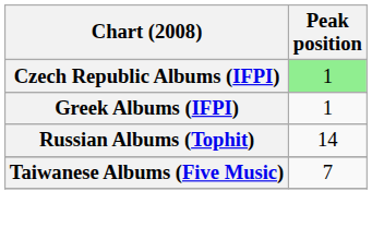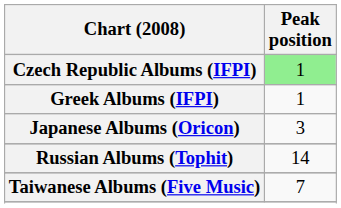+ row: Japanese Albums (Oricon) | 3
